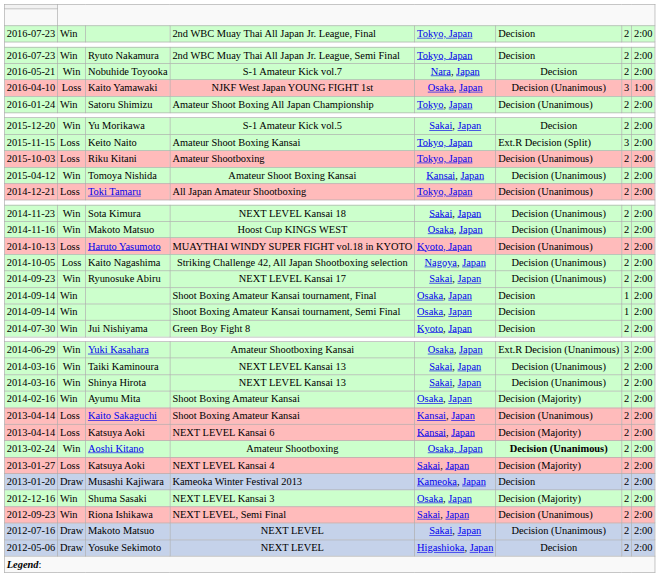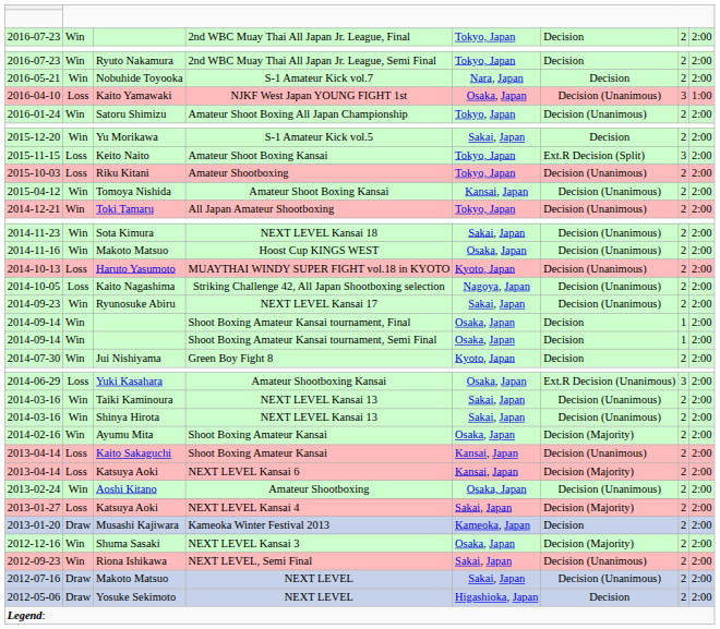2014-12-21 | column 2: Loss -> Win
2014-06-29 | column 2: Win -> Loss
2013-02-24 | column 6: bold -> normal
